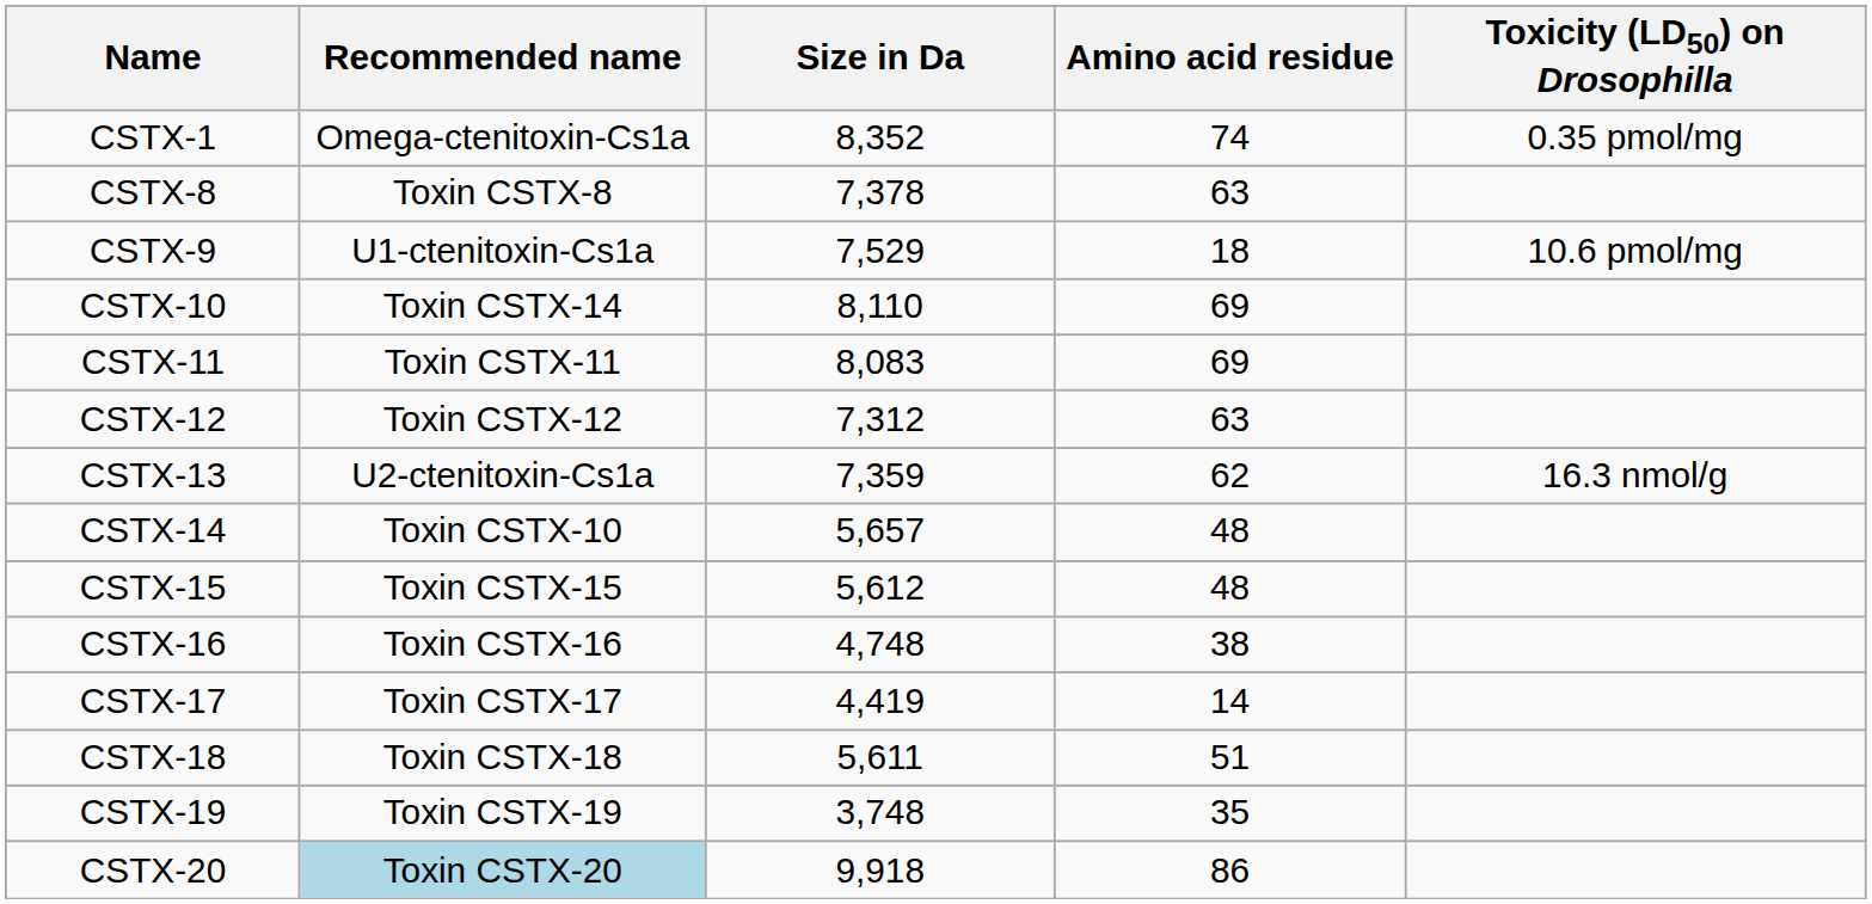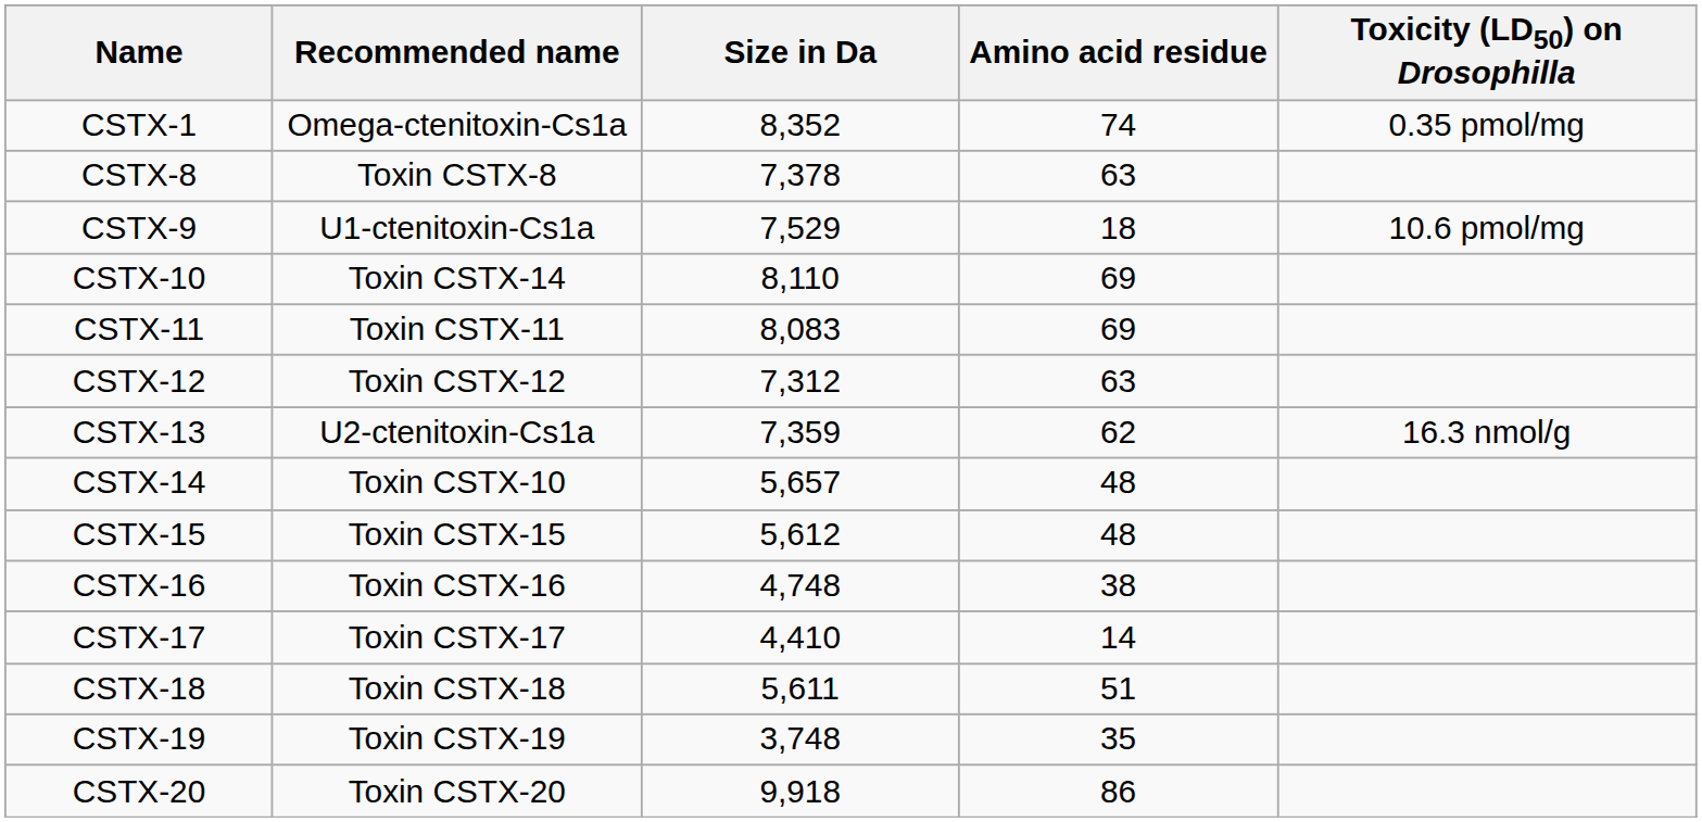CSTX-17 | Size in Da: 4,419 -> 4,410
CSTX-20 | Recommended name: lightblue background -> no background
